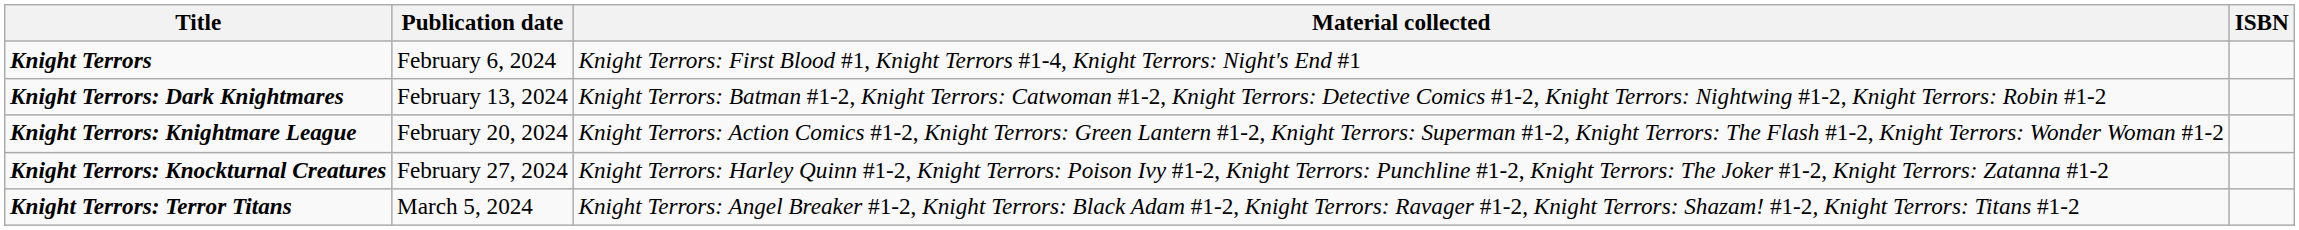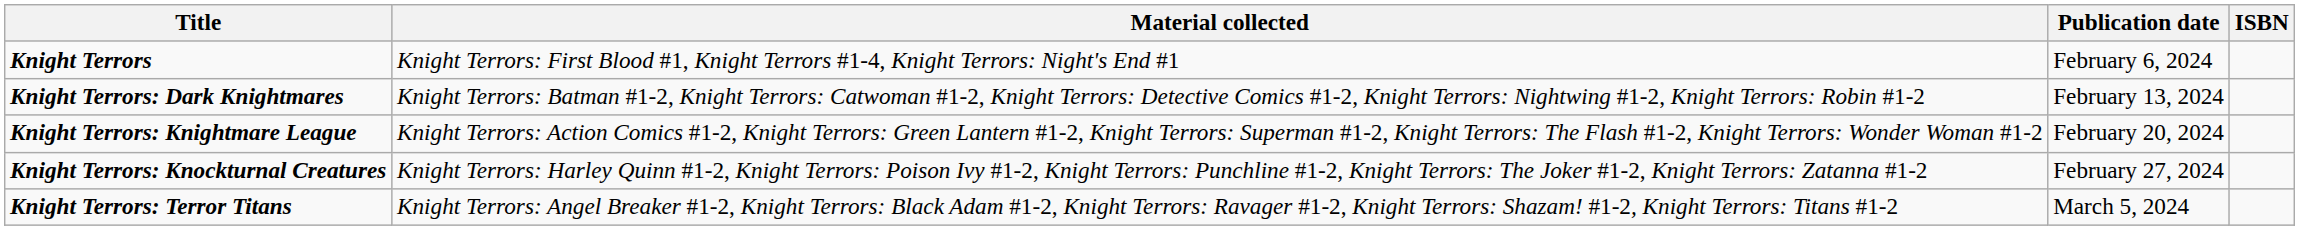columns swapped: Material collected <-> Publication date
